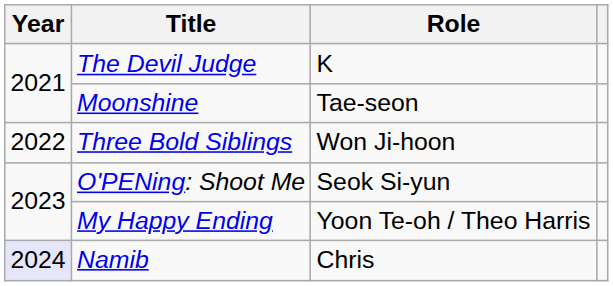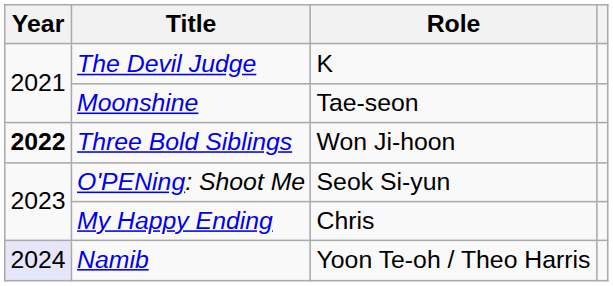Three Bold Siblings | Year: normal -> bold
My Happy Ending | Role: Yoon Te-oh / Theo Harris -> Chris
Namib | Role: Chris -> Yoon Te-oh / Theo Harris
